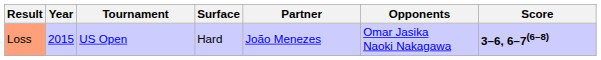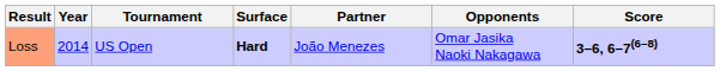Loss | Year: 2015 -> 2014
Loss | Surface: normal -> bold
